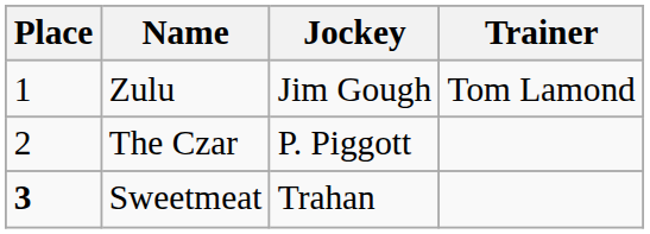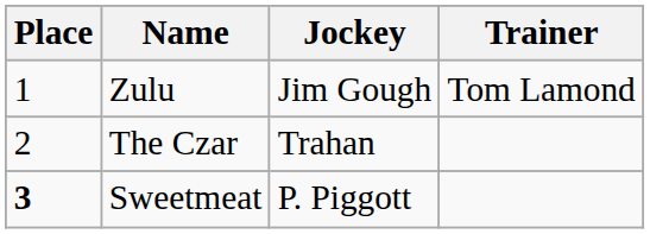The Czar | Jockey: P. Piggott -> Trahan
Sweetmeat | Jockey: Trahan -> P. Piggott
